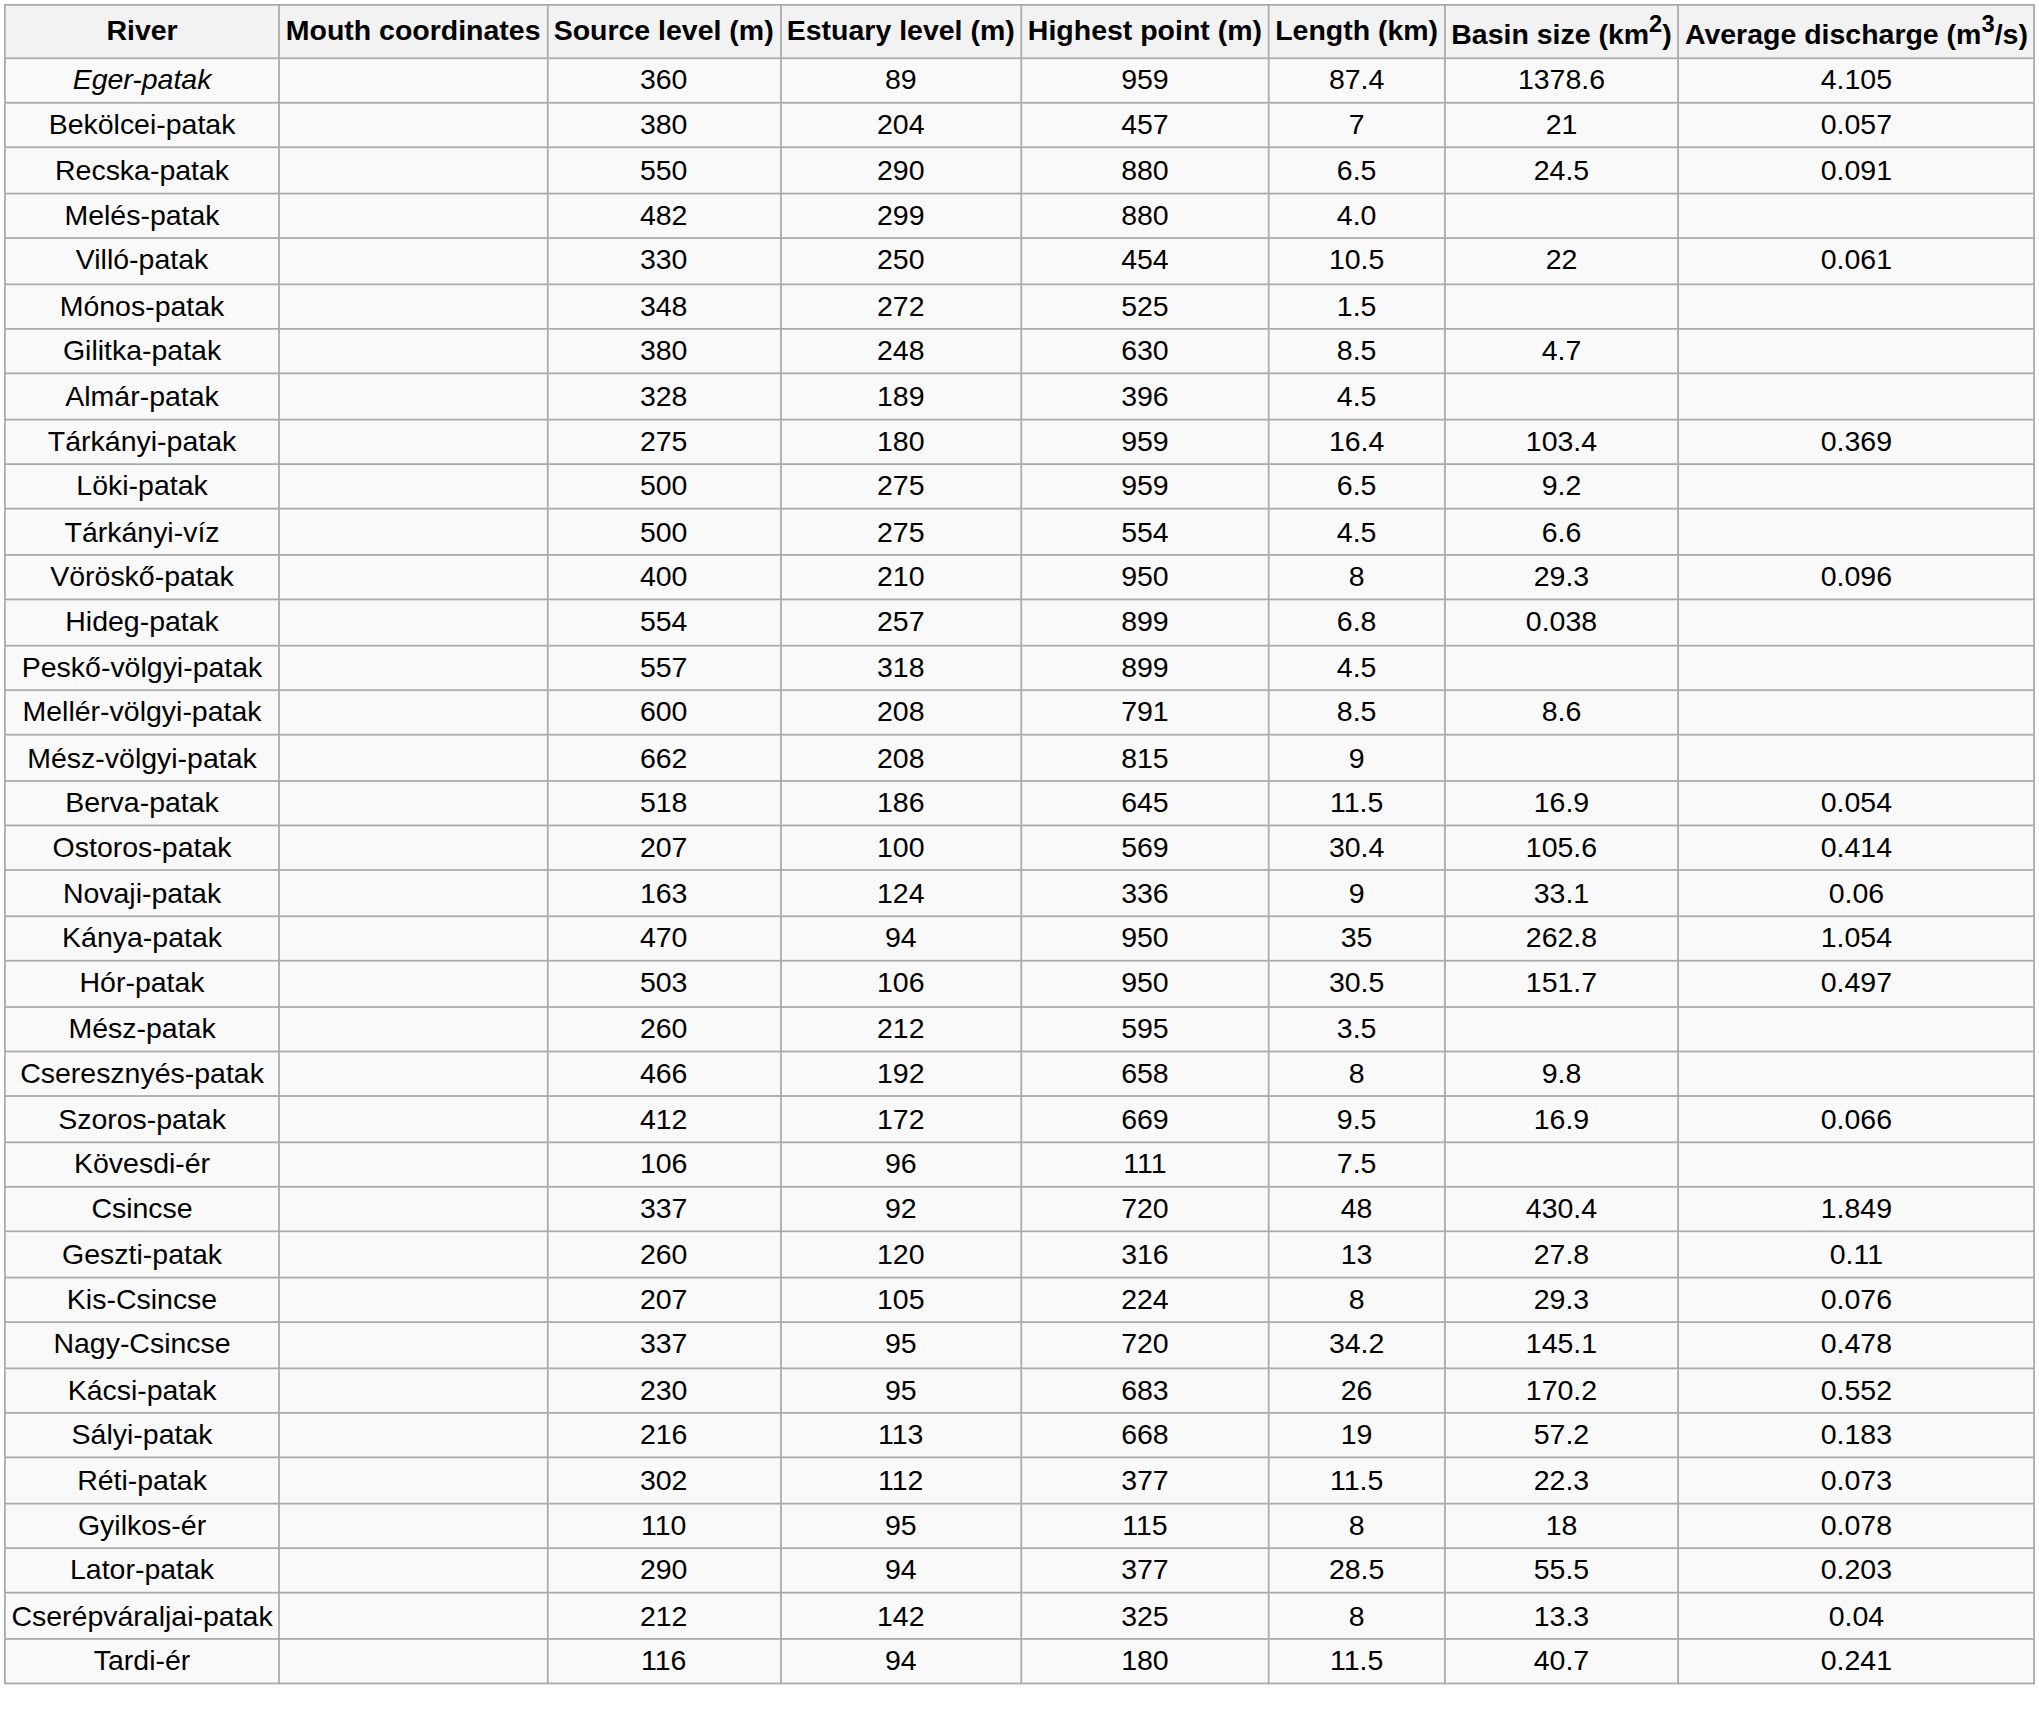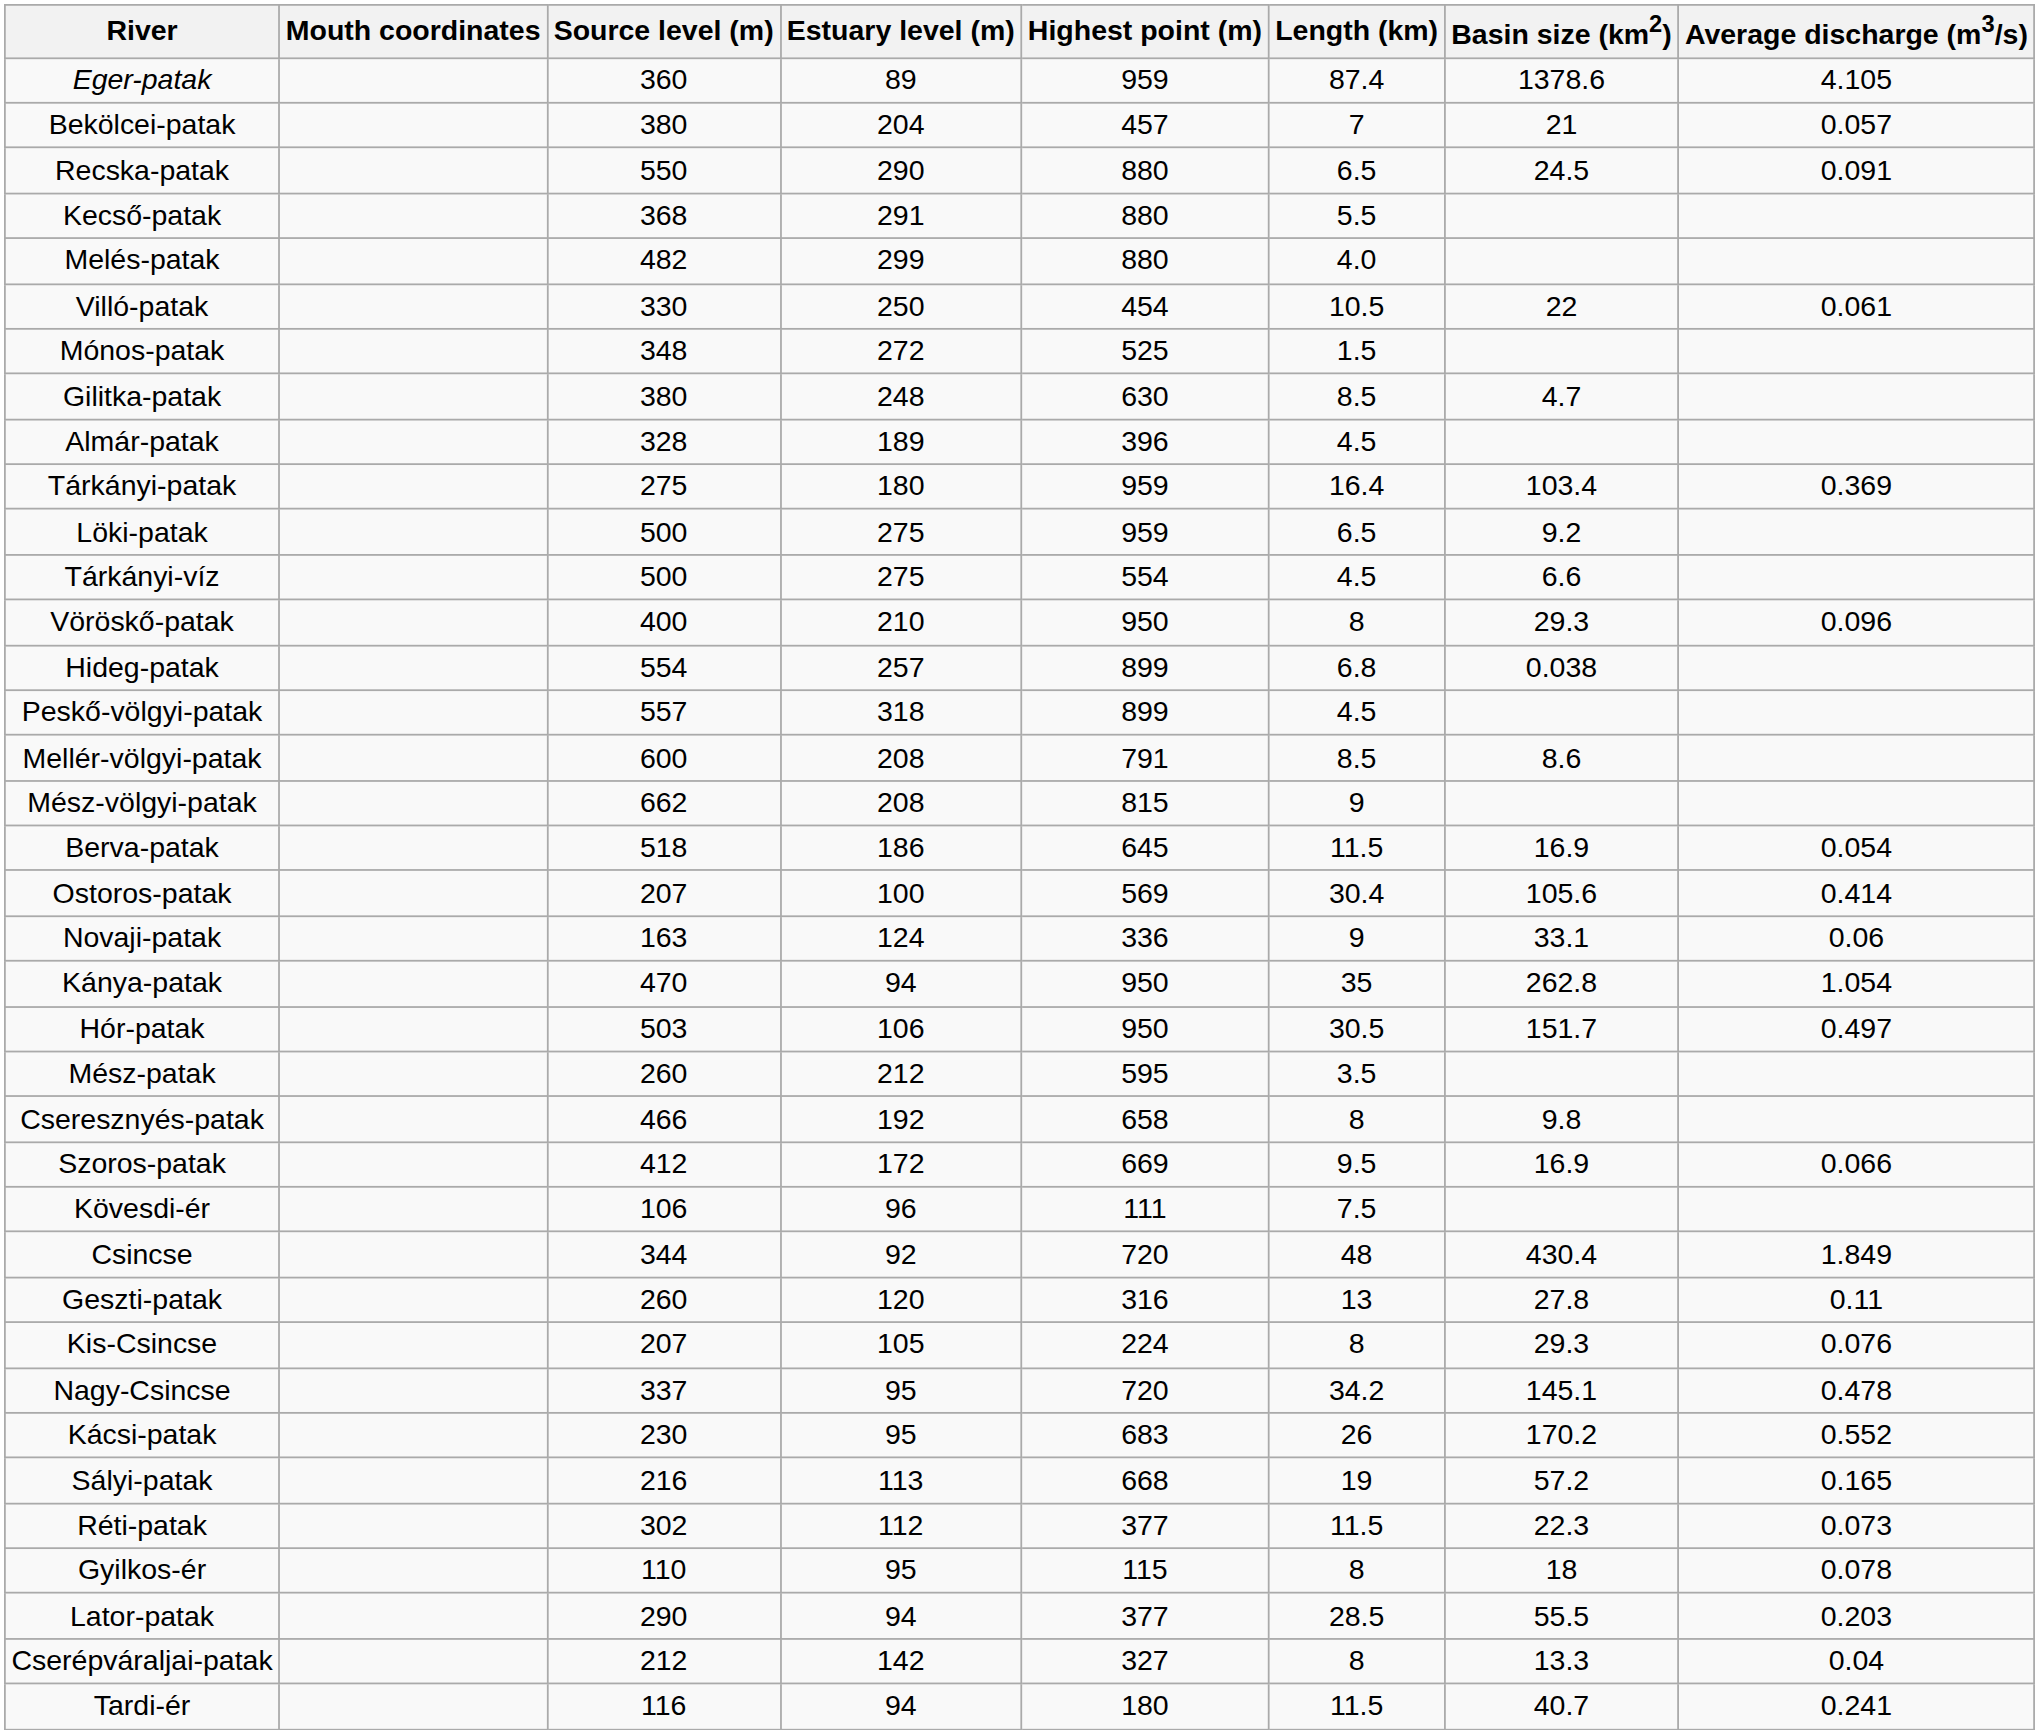+ row: Kecső-patak | 368 | 291 | 880 | 5.5
Csincse | Source level (m): 337 -> 344
Sályi-patak | Average discharge (m3/s): 0.183 -> 0.165
Cserépváraljai-patak | Highest point (m): 325 -> 327
